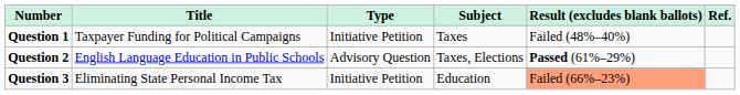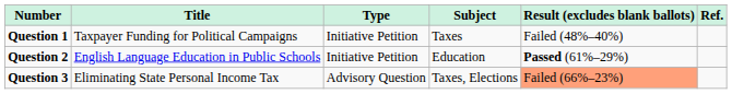Question 2 | Type: Advisory Question -> Initiative Petition
Question 2 | Subject: Taxes, Elections -> Education
Question 3 | Type: Initiative Petition -> Advisory Question
Question 3 | Subject: Education -> Taxes, Elections
